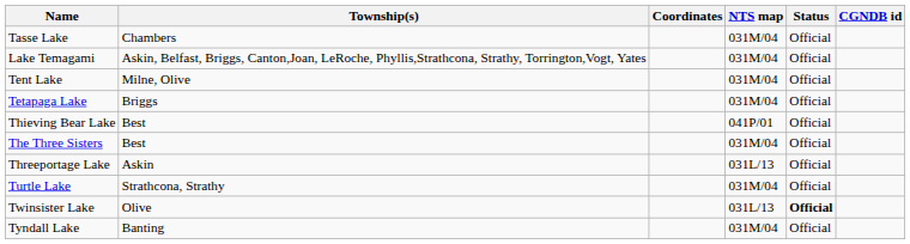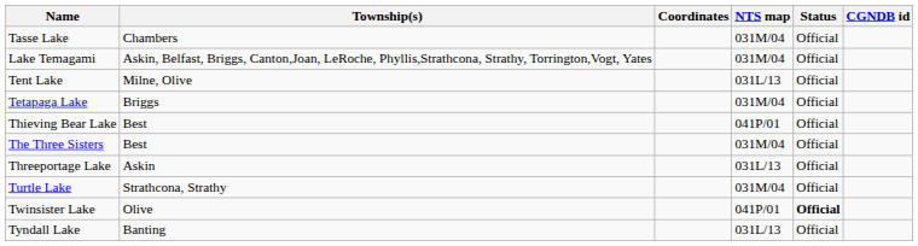Tent Lake | NTS map: 031M/04 -> 031L/13
Twinsister Lake | NTS map: 031L/13 -> 041P/01
Tyndall Lake | NTS map: 031M/04 -> 031L/13
